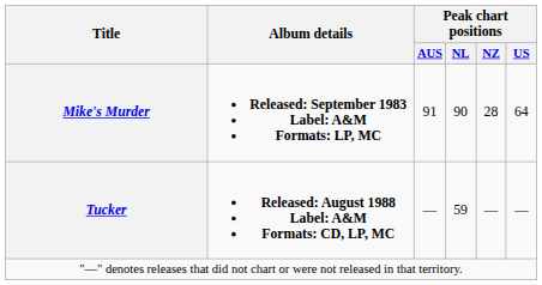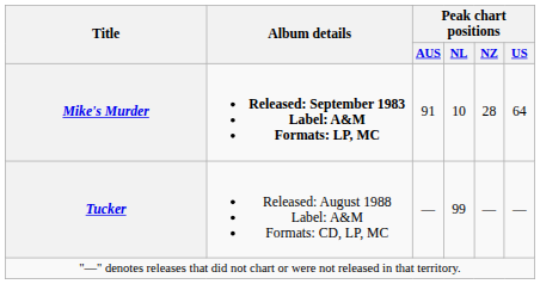Mike's Murder | Peak chart positions / NL: 90 -> 10
Tucker | Album details: bold -> normal
Tucker | Peak chart positions / NL: 59 -> 99
